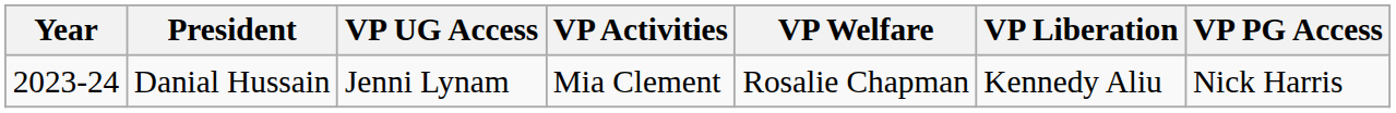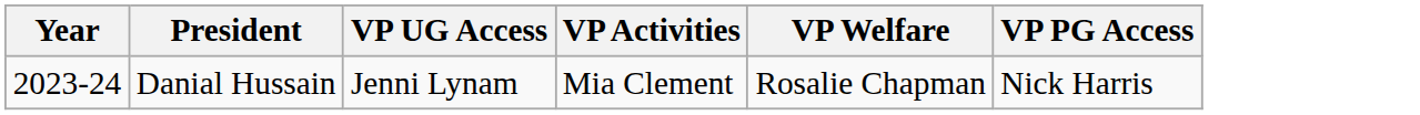- column: VP Liberation | Kennedy Aliu
